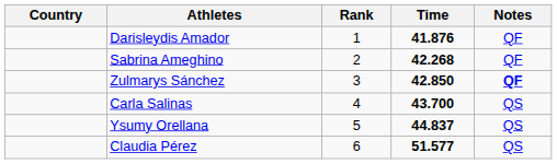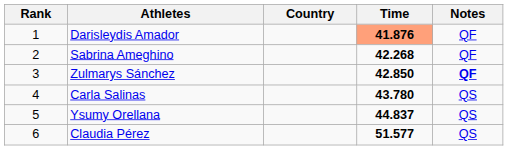columns swapped: Rank <-> Country
Darisleydis Amador | Time: no background -> lightsalmon background
Carla Salinas | Time: 43.700 -> 43.780
